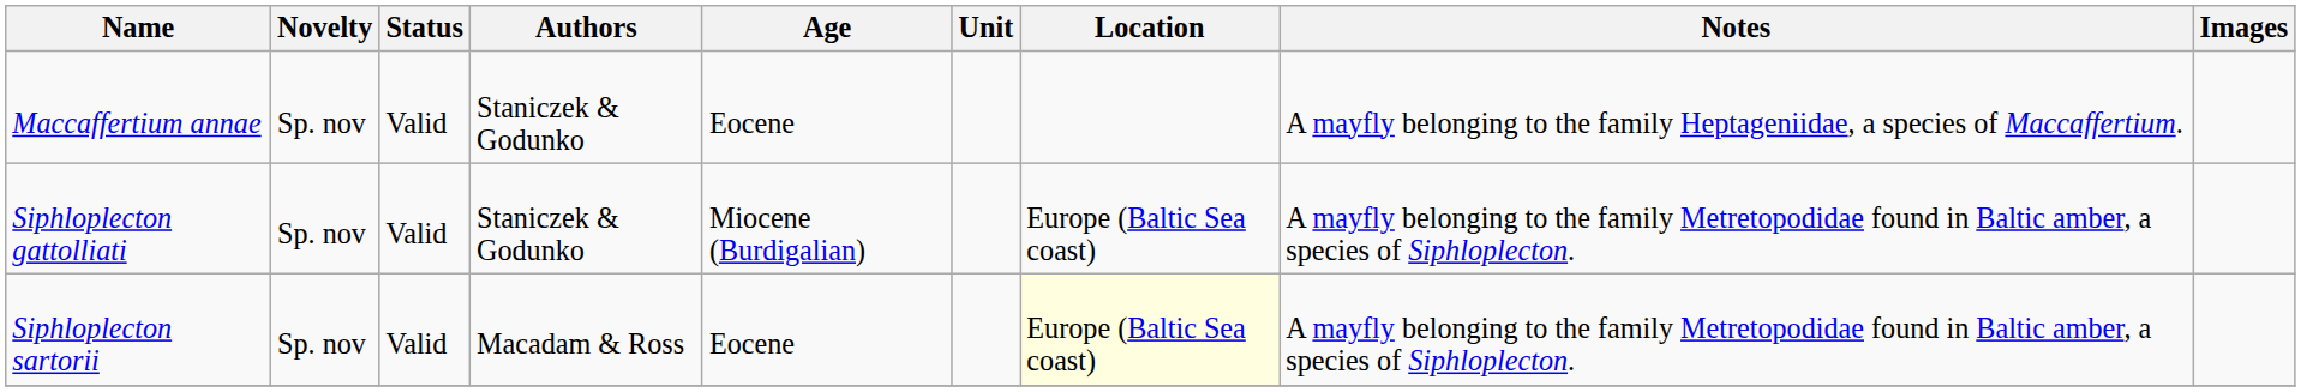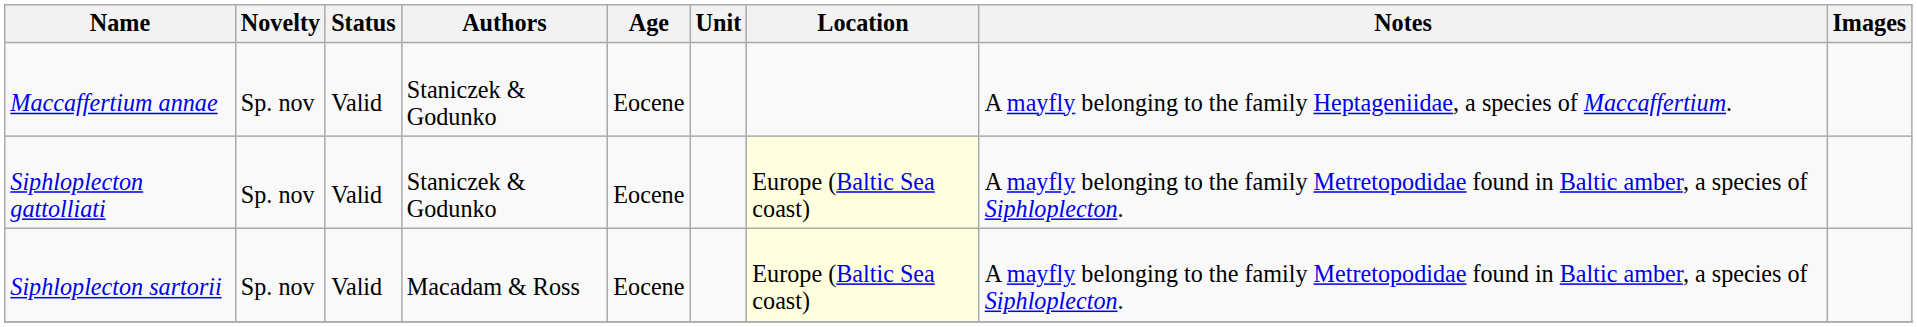Siphloplecton gattolliati | Age: Miocene (Burdigalian) -> Eocene
Siphloplecton gattolliati | Location: no background -> lightyellow background
